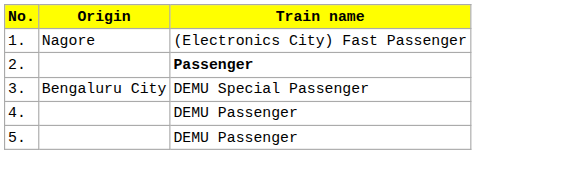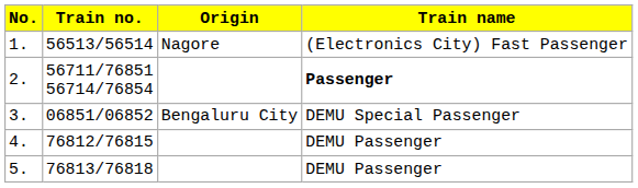+ column: Train no. | 56513/56514 | 56711/76851 56714/76854 | 06851/06852 | 76812/76815 | 76813/76818
